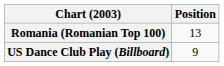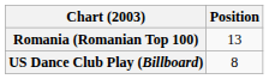US Dance Club Play (Billboard) | Position: 9 -> 8
